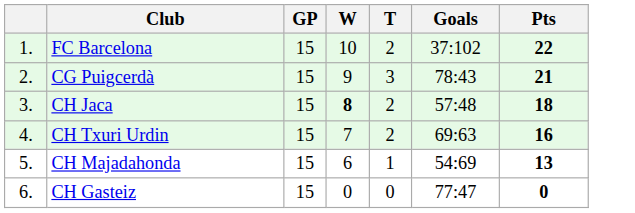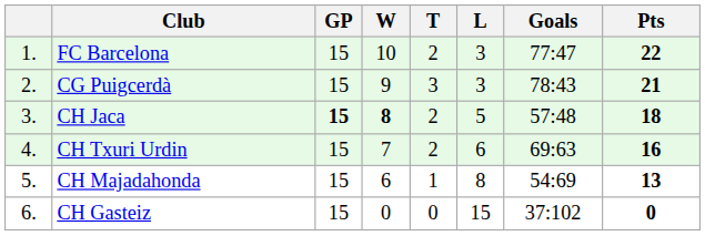+ column: L | 3 | 3 | 5 | 6 | 8 | 15
FC Barcelona | Goals: 37:102 -> 77:47
CH Jaca | GP: normal -> bold
CH Gasteiz | Goals: 77:47 -> 37:102
